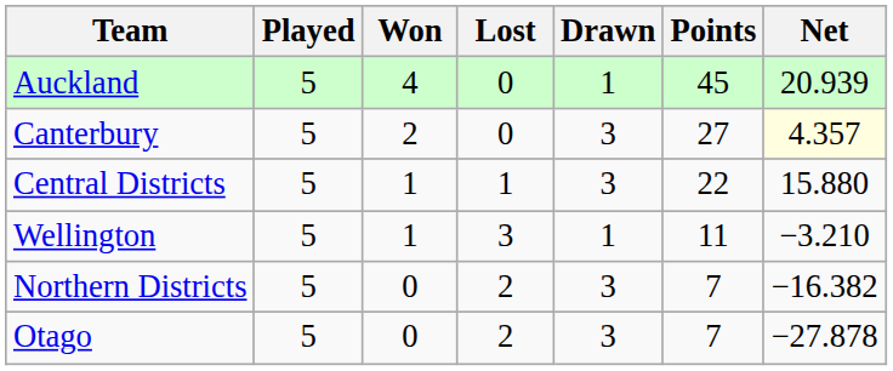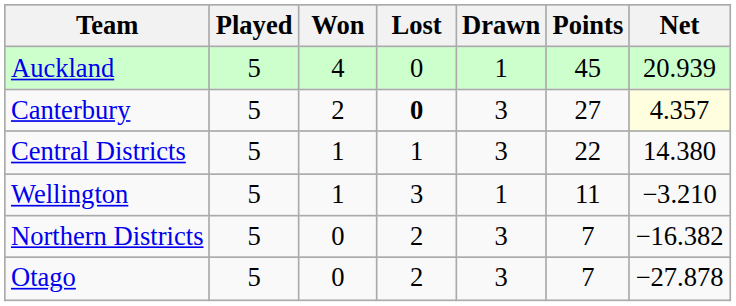Canterbury | Lost: normal -> bold
Central Districts | Net: 15.880 -> 14.380
